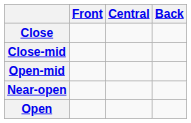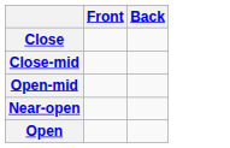- column: Central
